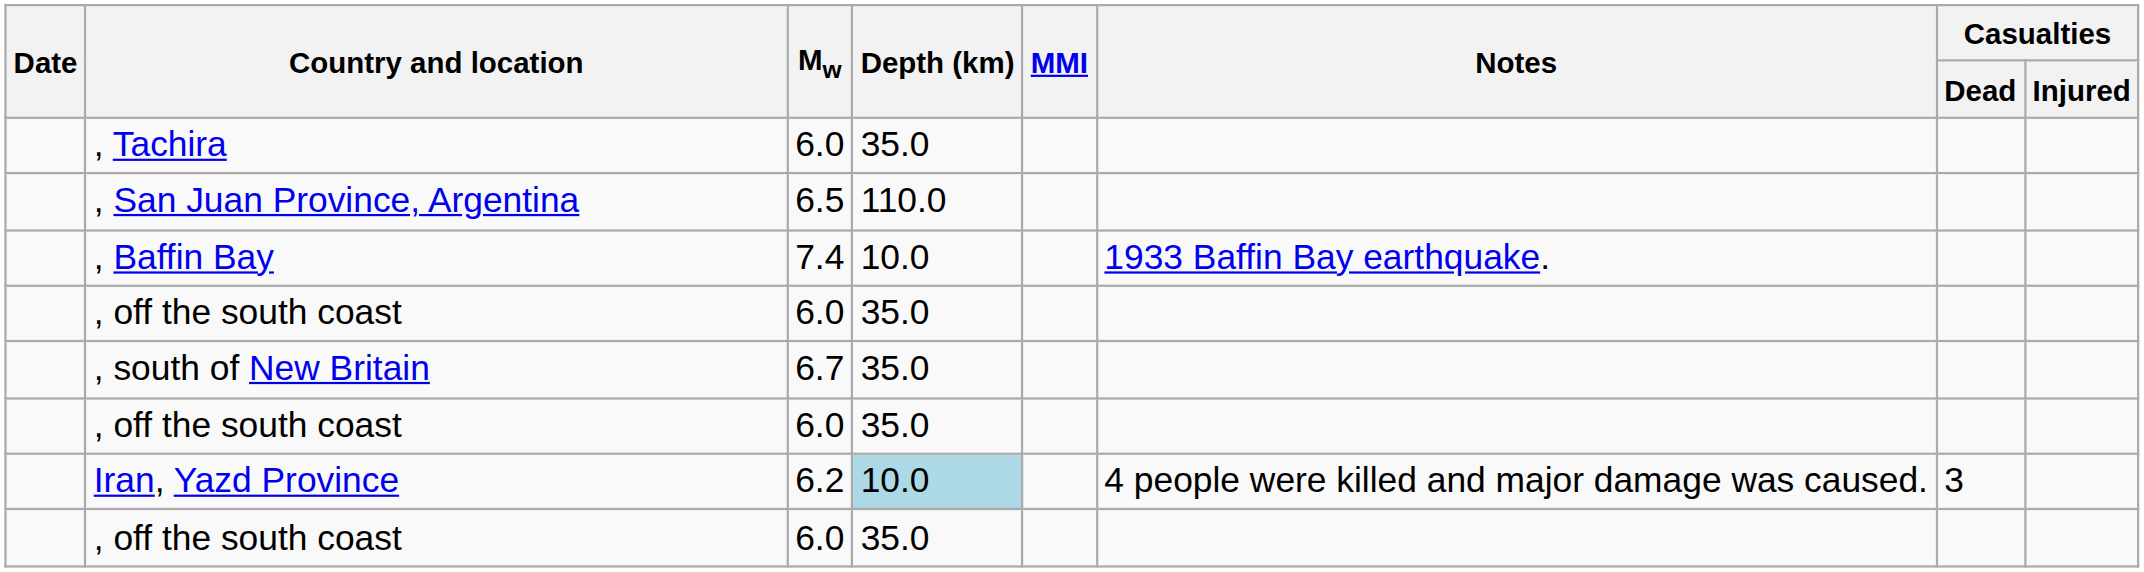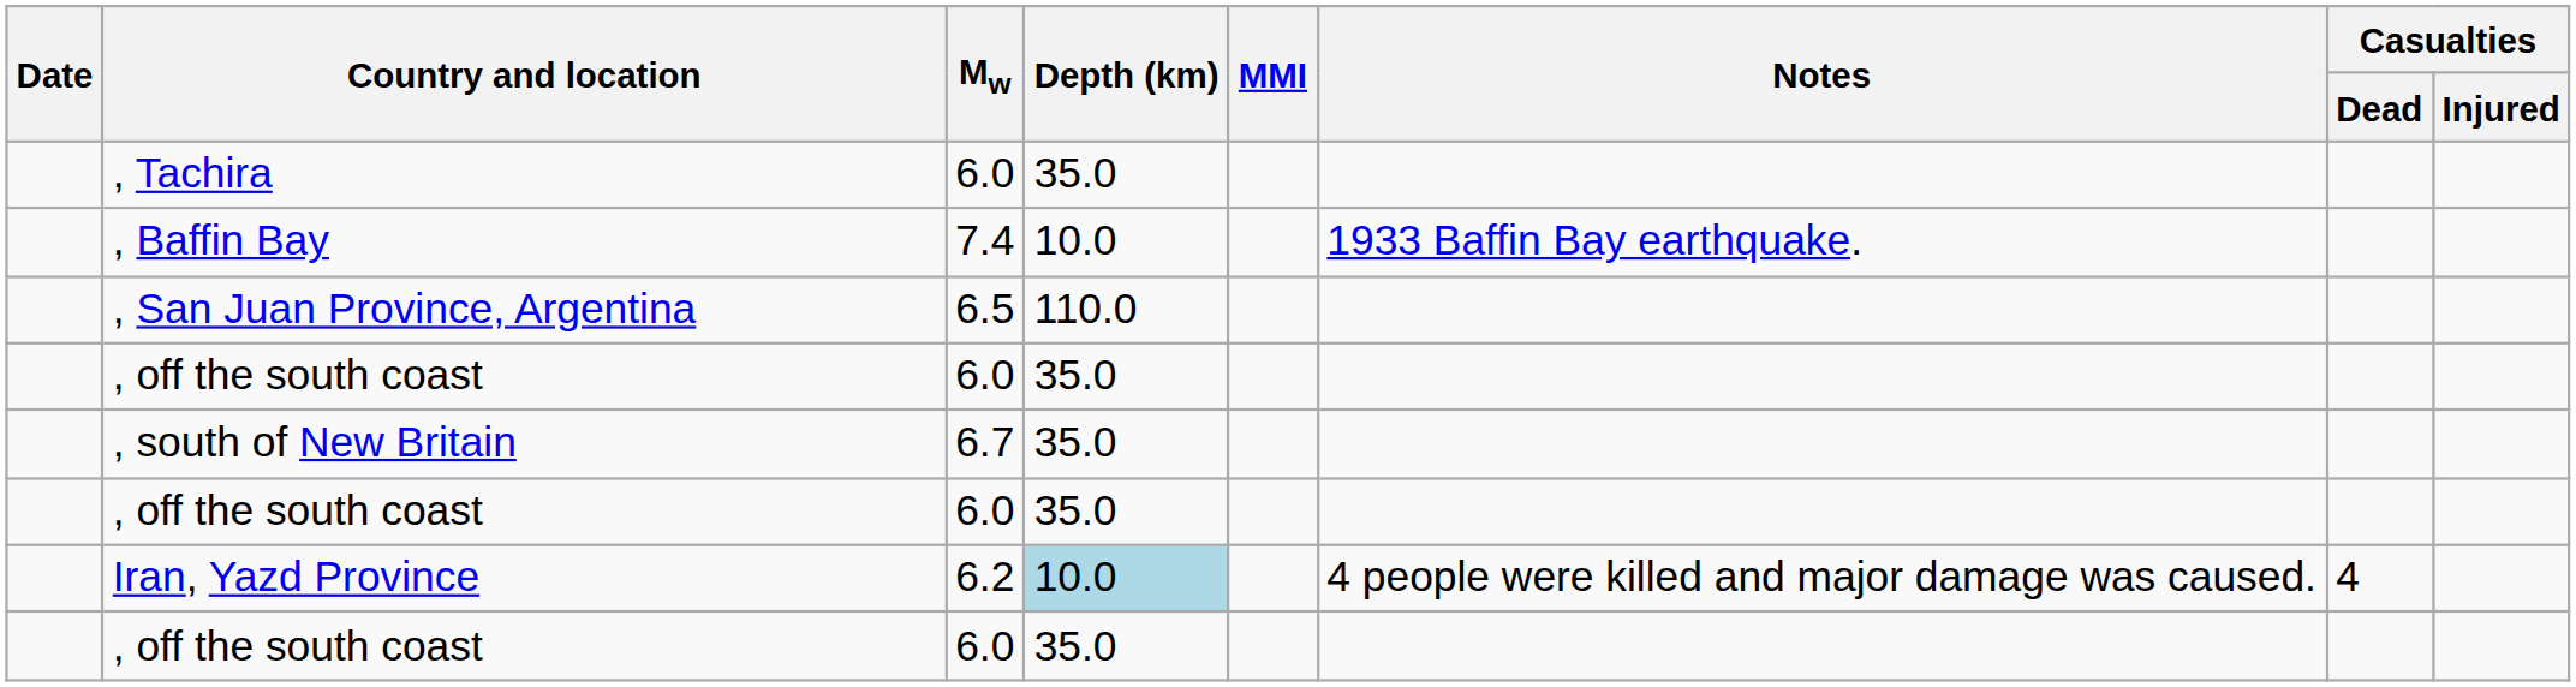rows swapped: , San Juan Province, Argentina <-> , Baffin Bay
Iran, Yazd Province | Casualties / Dead: 3 -> 4
